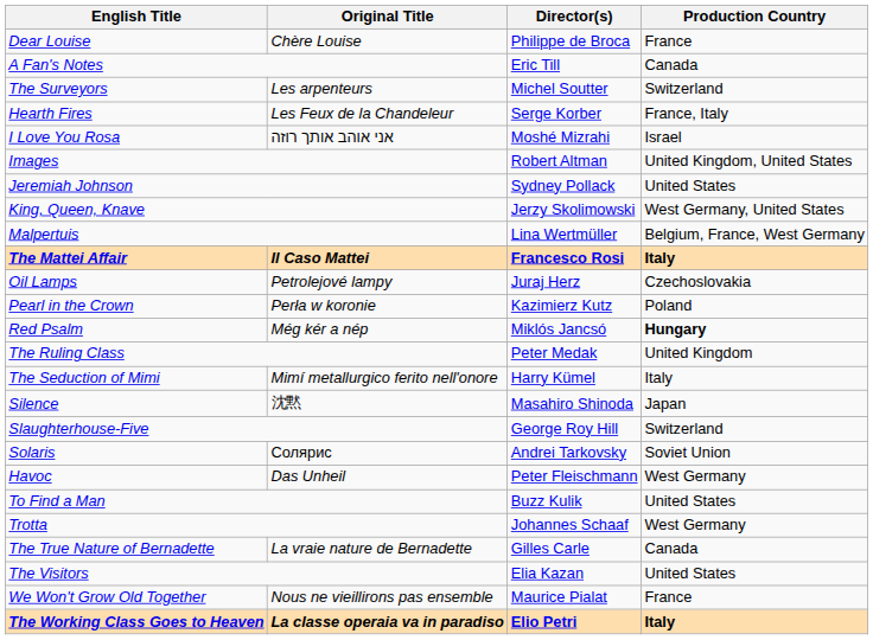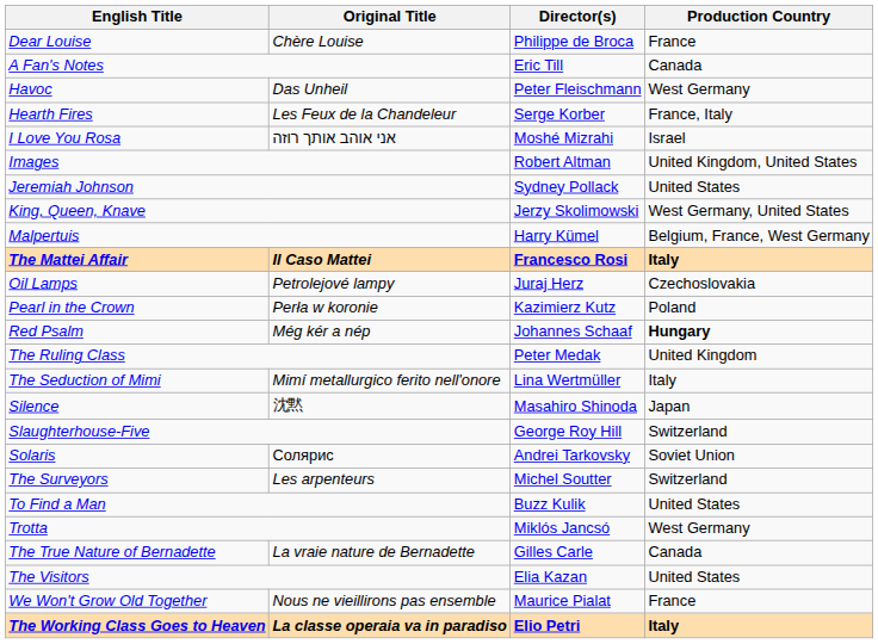rows swapped: Havoc <-> The Surveyors
Malpertuis | Director(s): Lina Wertmüller -> Harry Kümel
Red Psalm | Director(s): Miklós Jancsó -> Johannes Schaaf
The Seduction of Mimi | Director(s): Harry Kümel -> Lina Wertmüller
Trotta | Director(s): Johannes Schaaf -> Miklós Jancsó
